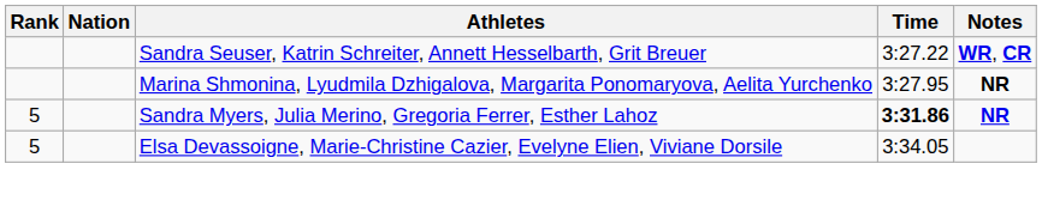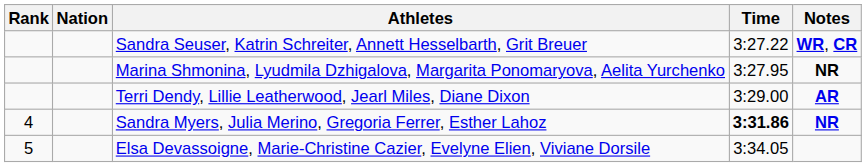+ row: Terri Dendy, Lillie Leatherwood, Jearl Miles, Diane Dixon | 3:29.00 | AR
Sandra Myers, Julia Merino, Gregoria Ferrer, Esther Lahoz | Rank: 5 -> 4
